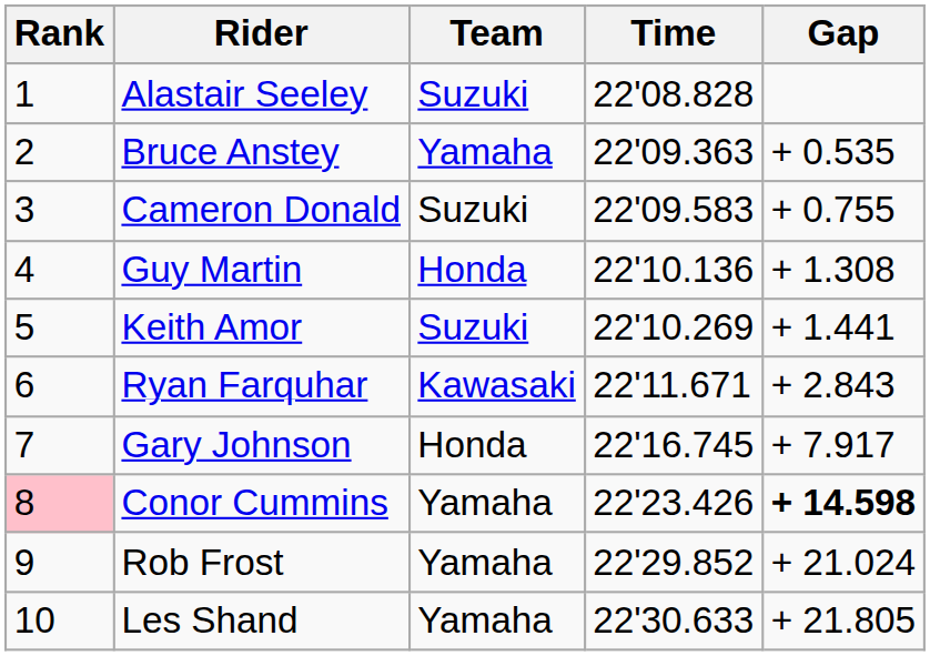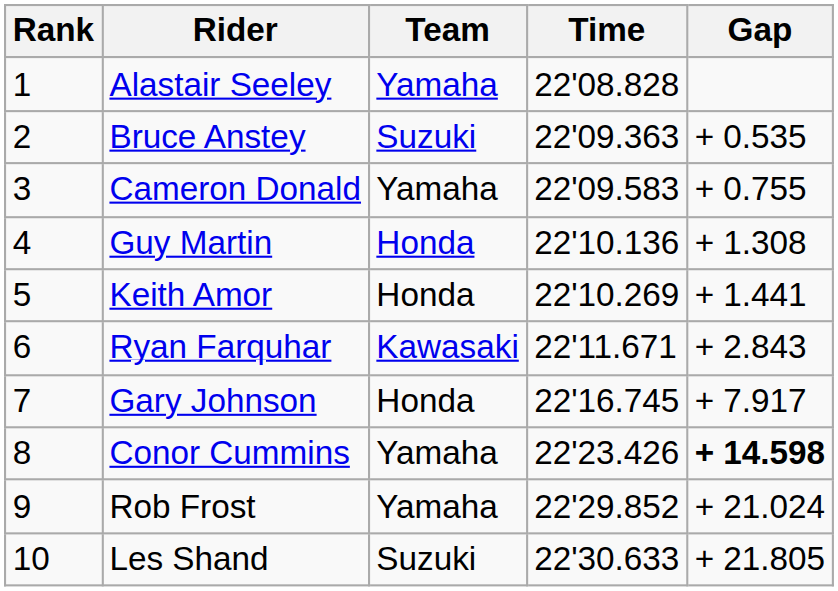Alastair Seeley | Team: Suzuki -> Yamaha
Bruce Anstey | Team: Yamaha -> Suzuki
Cameron Donald | Team: Suzuki -> Yamaha
Keith Amor | Team: Suzuki -> Honda
Conor Cummins | Rank: pink background -> no background
Les Shand | Team: Yamaha -> Suzuki
